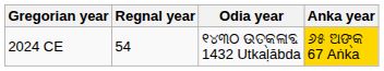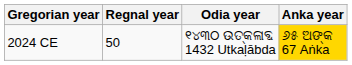2024 CE | Regnal year: 54 -> 50
